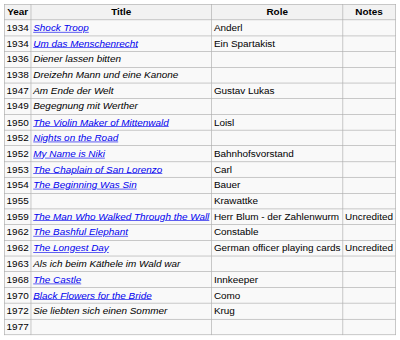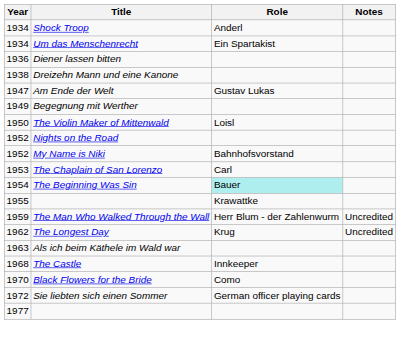The Beginning Was Sin | Role: no background -> paleturquoise background
- row: 1962 | The Bashful Elephant | Constable
The Longest Day | Role: German officer playing cards -> Krug
Sie liebten sich einen Sommer | Role: Krug -> German officer playing cards
